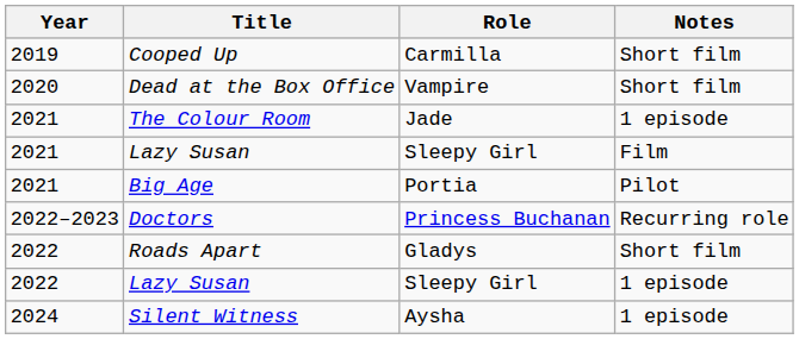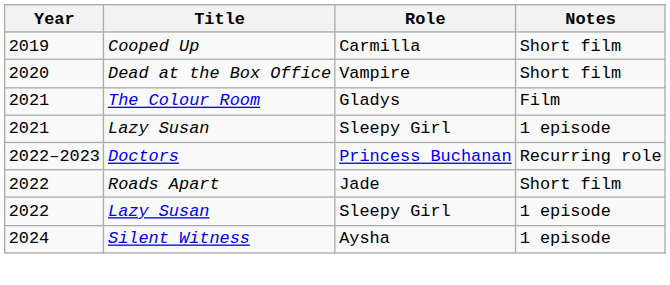The Colour Room | Role: Jade -> Gladys
The Colour Room | Notes: 1 episode -> Film
2021 / Lazy Susan | Notes: Film -> 1 episode
- row: 2021 | Big Age | Portia | Pilot
Roads Apart | Role: Gladys -> Jade
